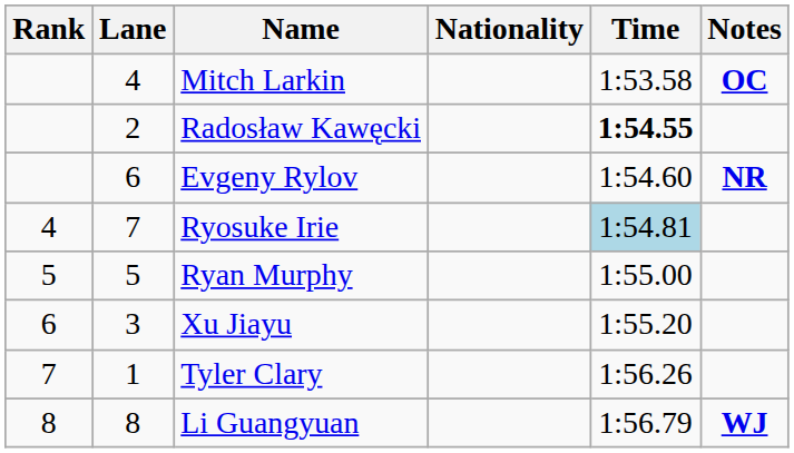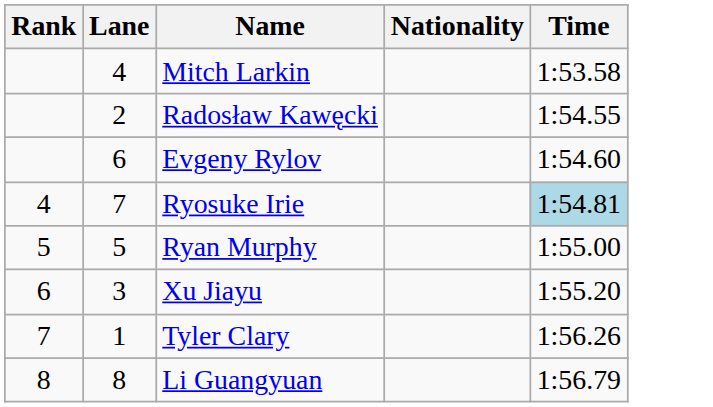- column: Notes | OC | NR | WJ
Radosław Kawęcki | Time: bold -> normal
